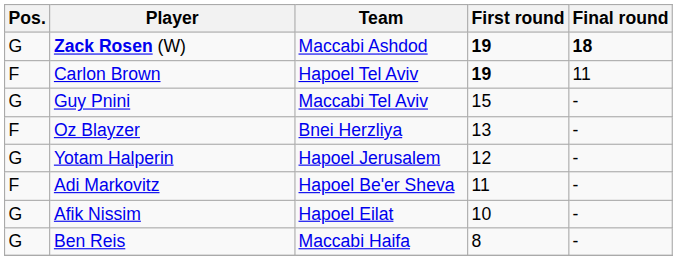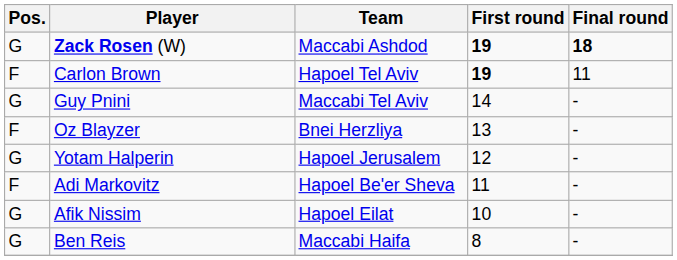Guy Pnini | First round: 15 -> 14
